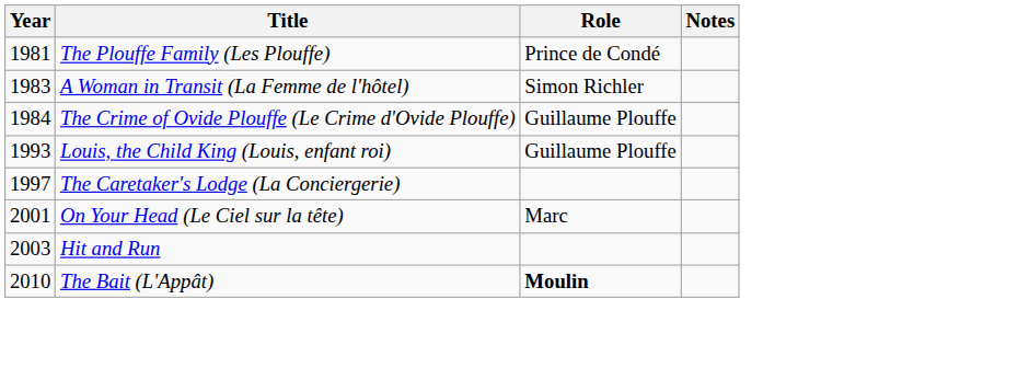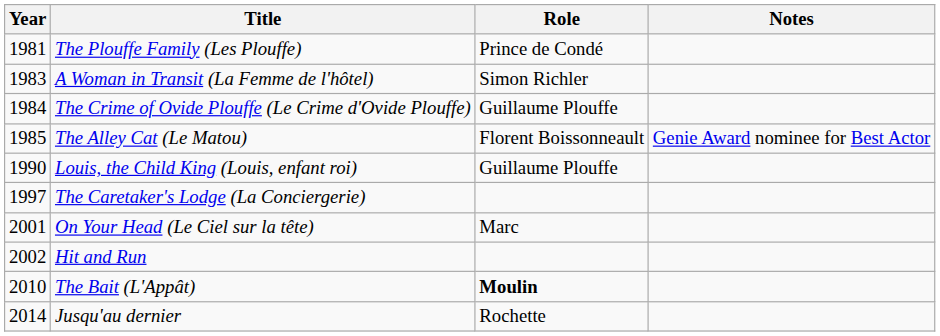+ row: 1985 | The Alley Cat (Le Matou) | Florent Boissonneault | Genie Award nominee for Best Actor
Louis, the Child King (Louis, enfant roi) | Year: 1993 -> 1990
Hit and Run | Year: 2003 -> 2002
+ row: 2014 | Jusqu'au dernier | Rochette
